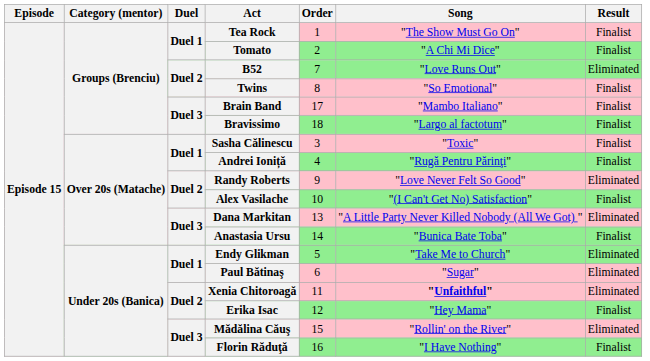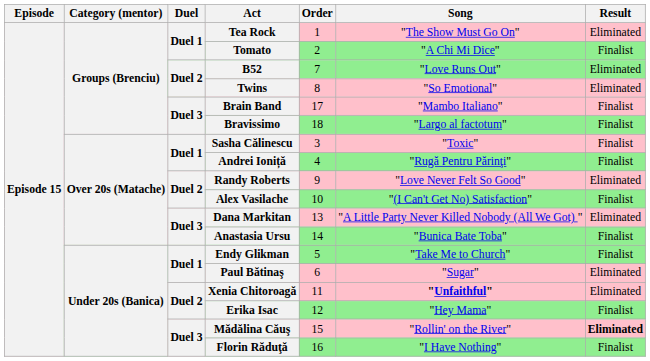Tea Rock | Result: Finalist -> Eliminated
Twins | Result: Finalist -> Eliminated
Endy Glikman | Result: Eliminated -> Finalist
Mădălina Căuş | Result: normal -> bold
